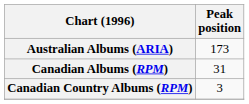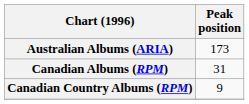Canadian Country Albums (RPM) | Peak position: 3 -> 9
